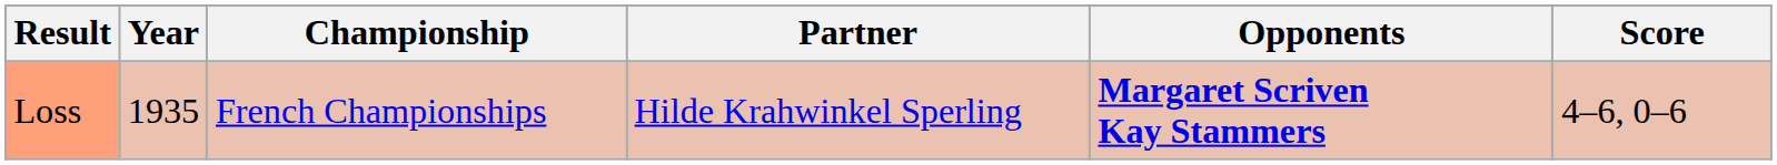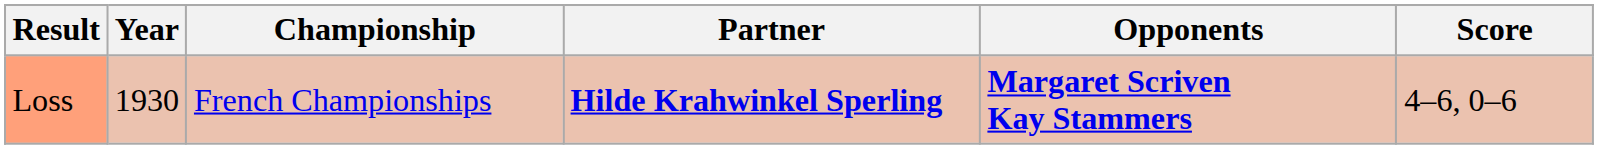Loss | Year: 1935 -> 1930
Loss | Partner: normal -> bold
